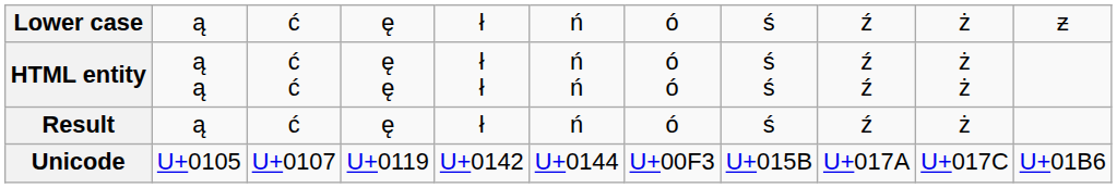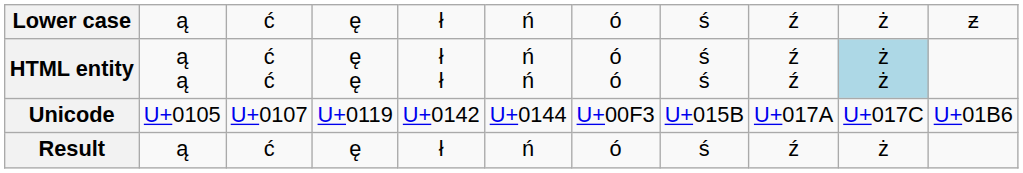HTML entity | column 10: no background -> lightblue background
rows swapped: Unicode <-> Result
